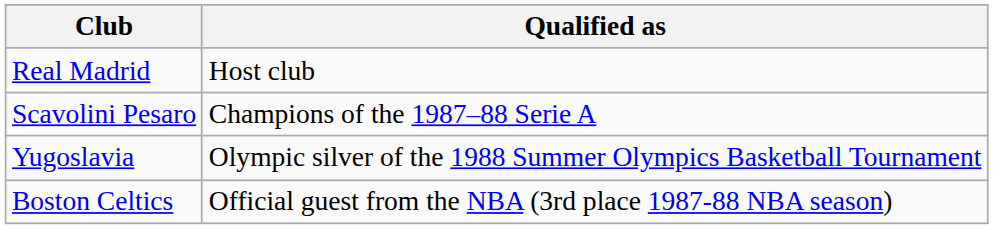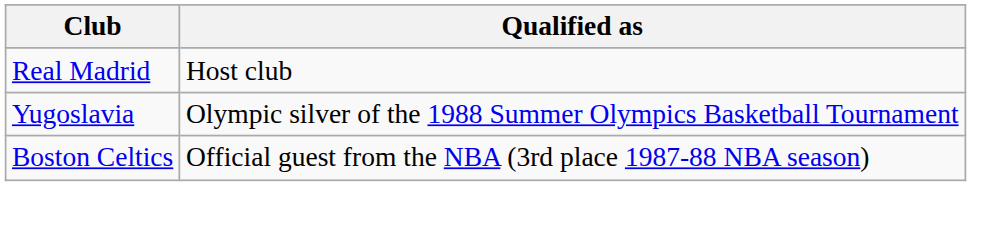- row: Scavolini Pesaro | Champions of the 1987–88 Serie A
